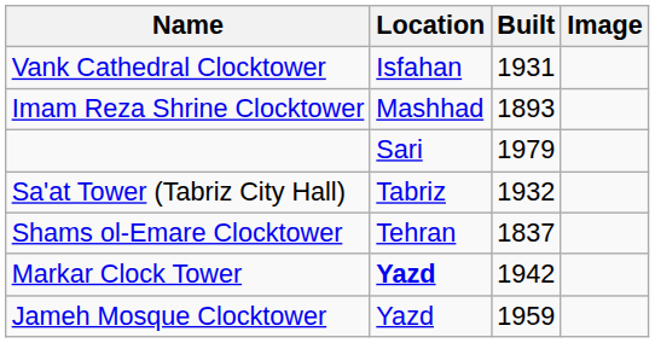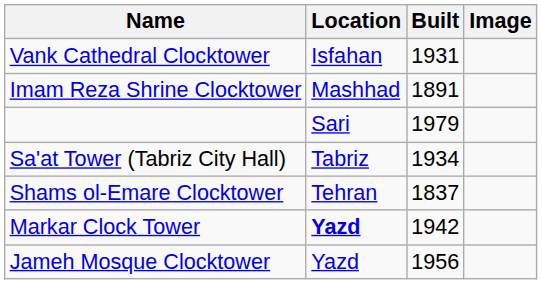Imam Reza Shrine Clocktower | Built: 1893 -> 1891
Sa'at Tower (Tabriz City Hall) | Built: 1932 -> 1934
Jameh Mosque Clocktower | Built: 1959 -> 1956
